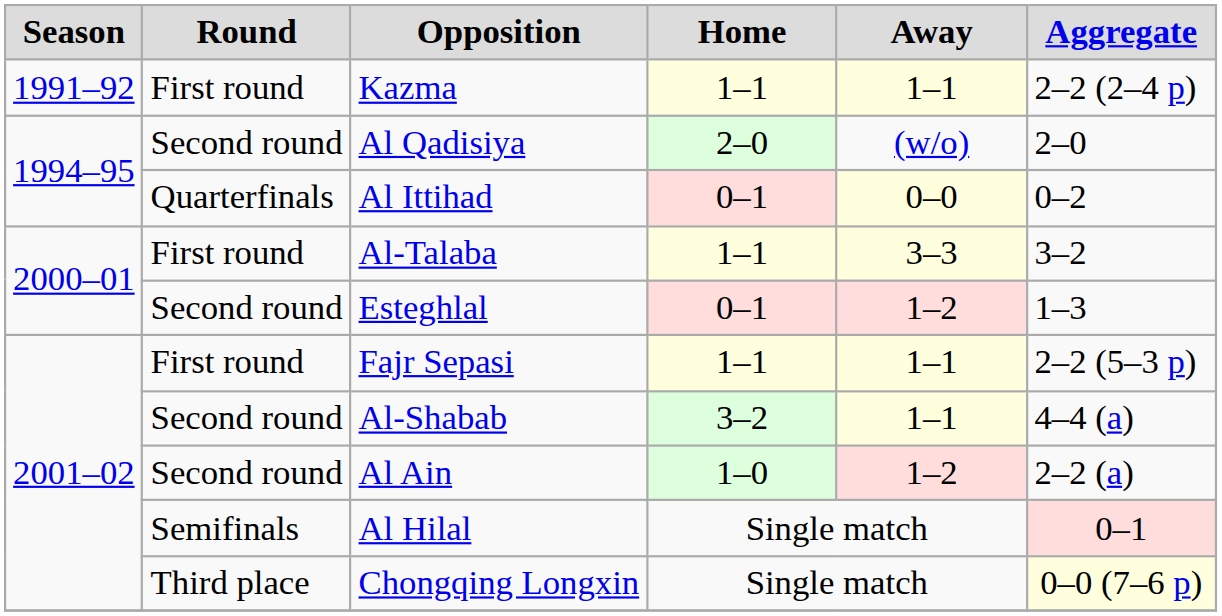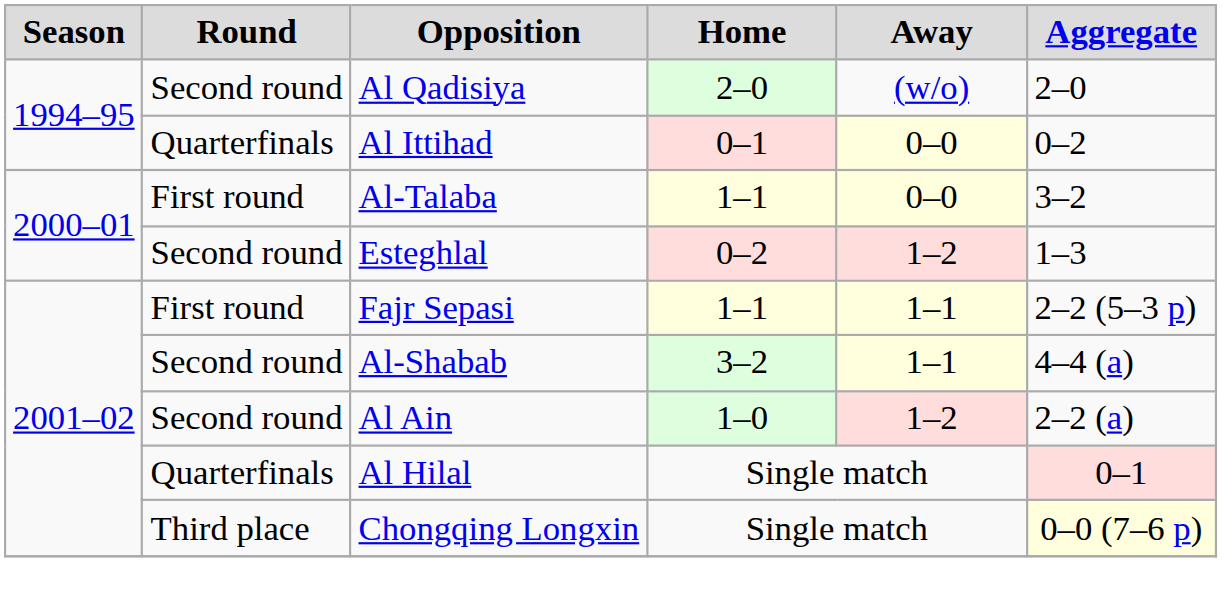- row: 1991–92 | First round | Kazma | 1–1 | 1–1 | 2–2 (2–4 p)
Al-Talaba | Away: 3–3 -> 0–0
Esteghlal | Home: 0–1 -> 0–2
Al Hilal | Round: Semifinals -> Quarterfinals
